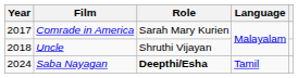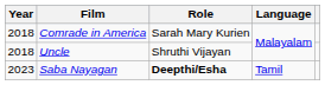Comrade in America | Year: 2017 -> 2018
Saba Nayagan | Year: 2024 -> 2023
